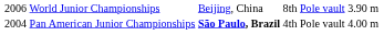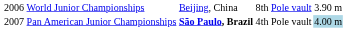Pan American Junior Championships | column 1: 2004 -> 2007
Pan American Junior Championships | column 6: no background -> lightblue background
